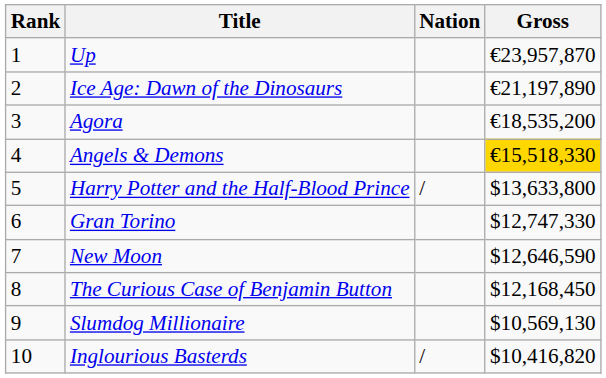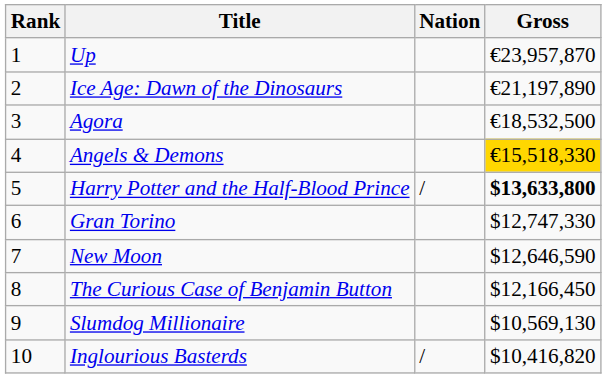Agora | Gross: €18,535,200 -> €18,532,500
Harry Potter and the Half-Blood Prince | Gross: normal -> bold
The Curious Case of Benjamin Button | Gross: $12,168,450 -> $12,166,450
